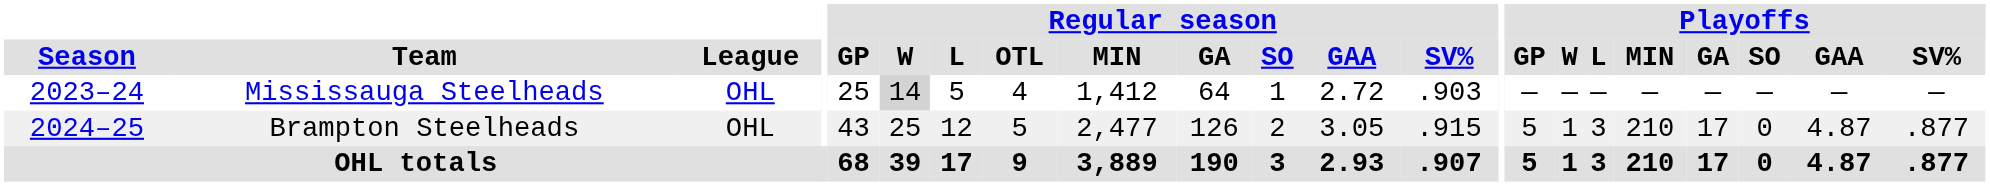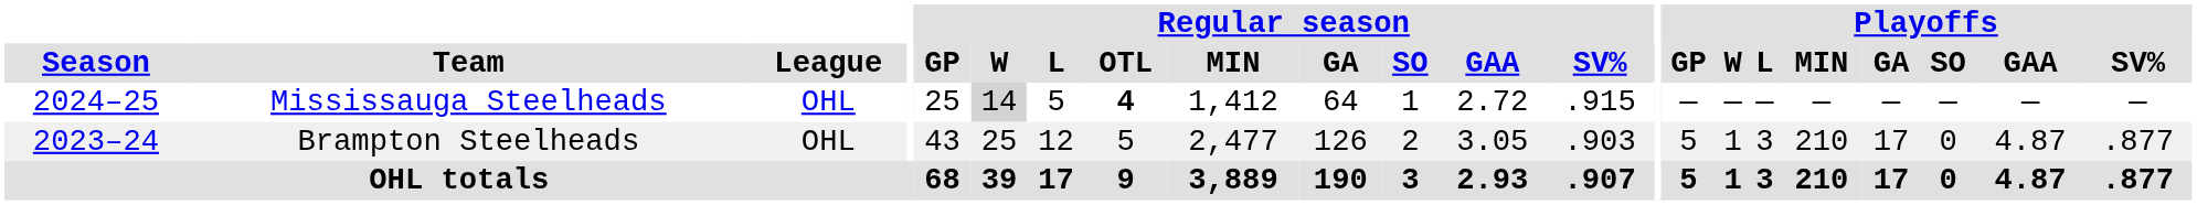Mississauga Steelheads | Season: 2023–24 -> 2024–25
Mississauga Steelheads | Regular season / OTL: normal -> bold
Mississauga Steelheads | Regular season / SV%: .903 -> .915
Brampton Steelheads | Season: 2024–25 -> 2023–24
Brampton Steelheads | Regular season / SV%: .915 -> .903
